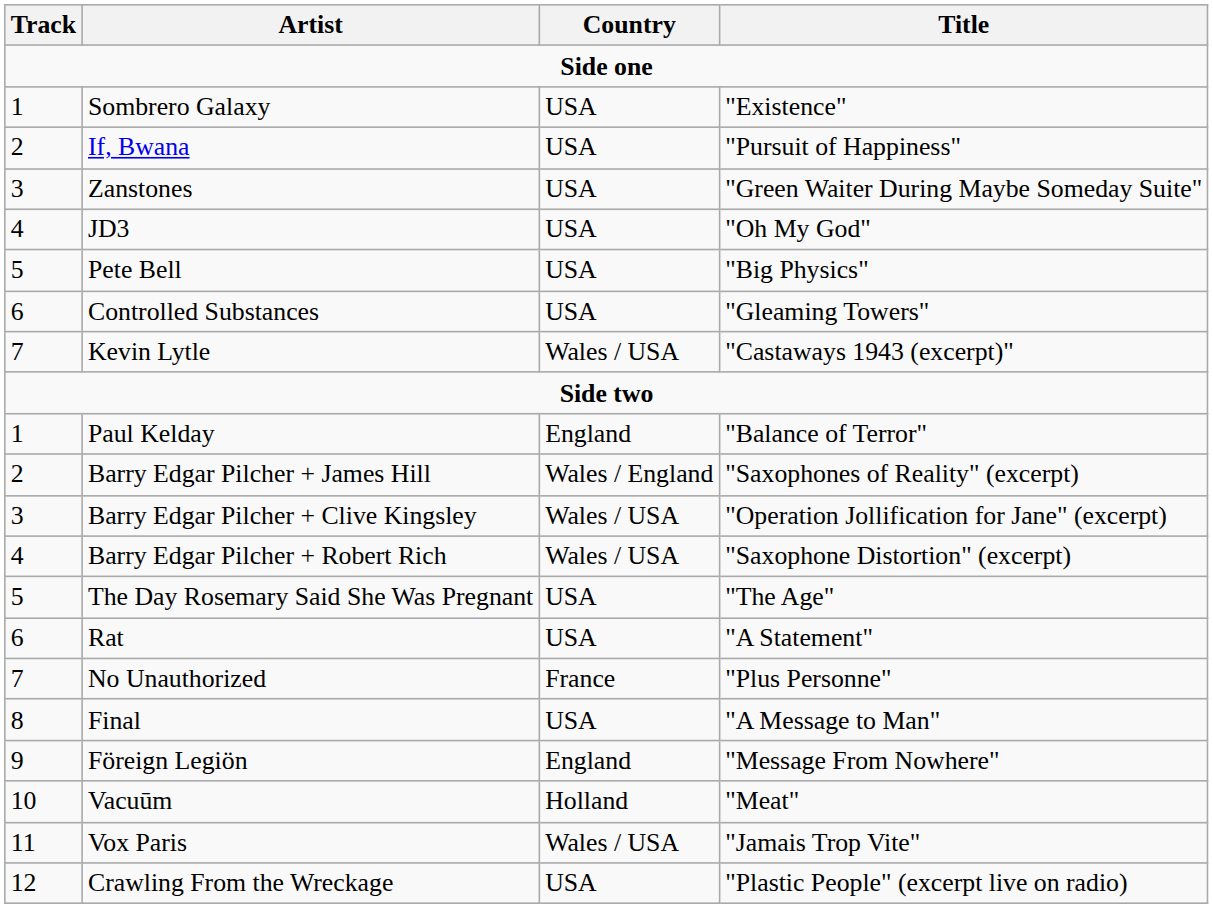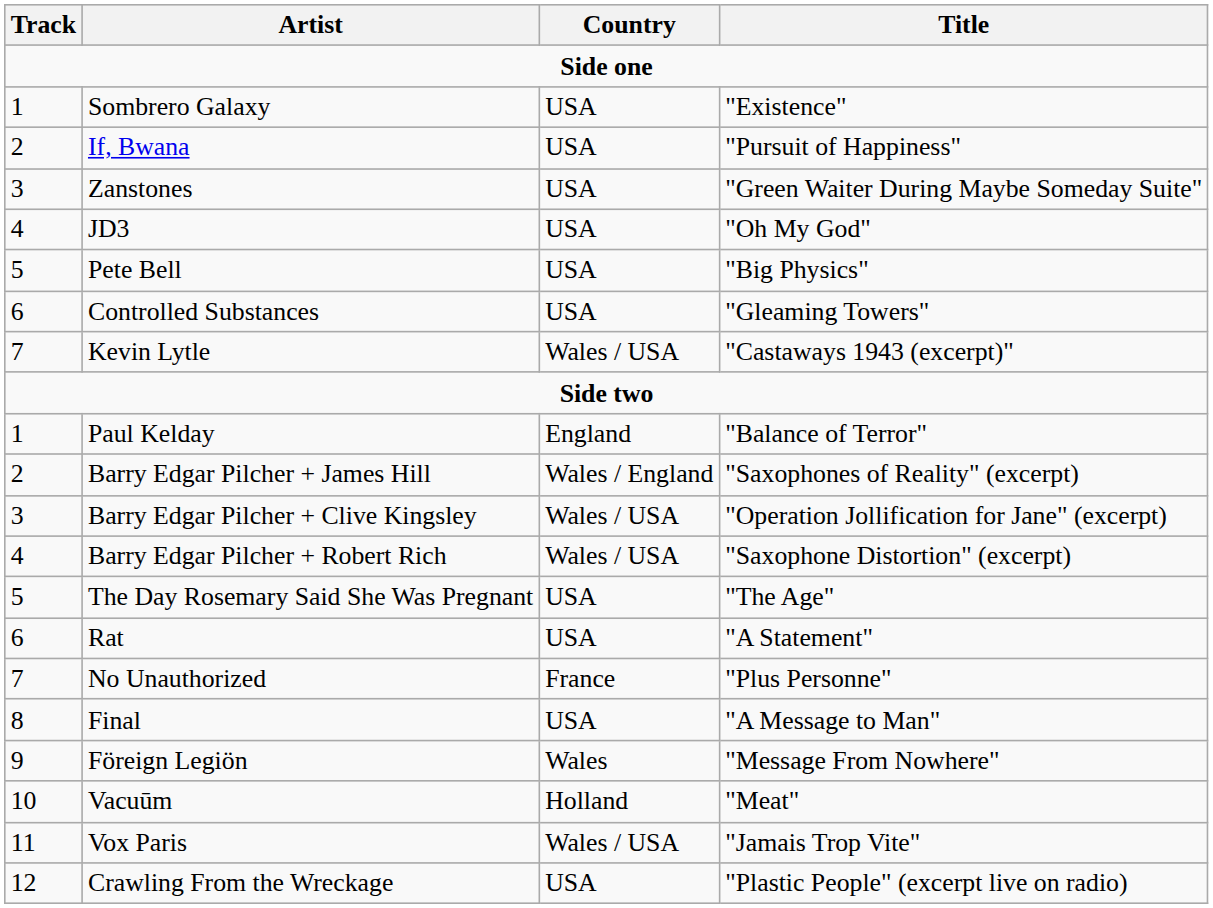Föreign Legiön | Country: England -> Wales
